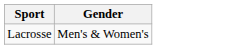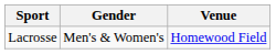+ column: Venue | Homewood Field
